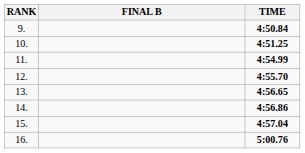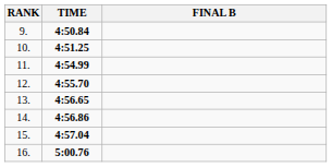columns swapped: FINAL B <-> TIME
